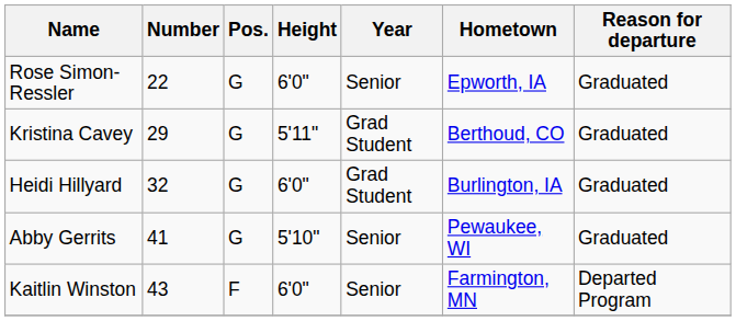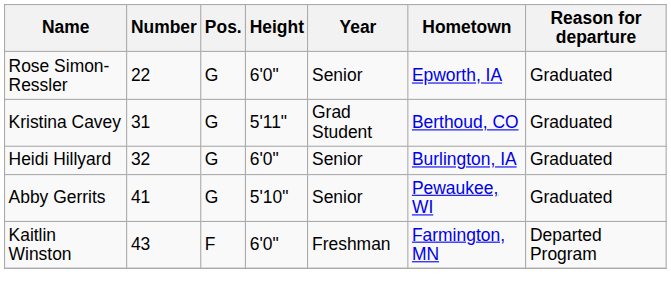Kristina Cavey | Number: 29 -> 31
Heidi Hillyard | Year: Grad Student -> Senior
Kaitlin Winston | Year: Senior -> Freshman
